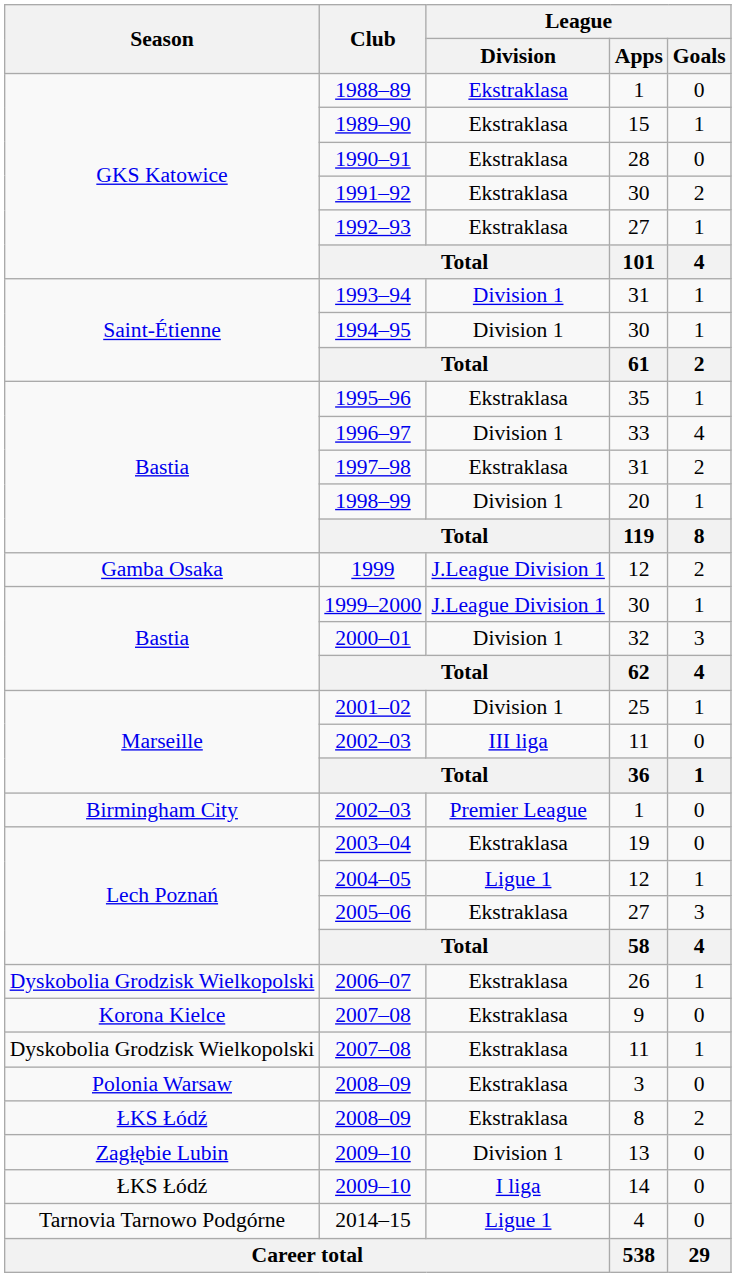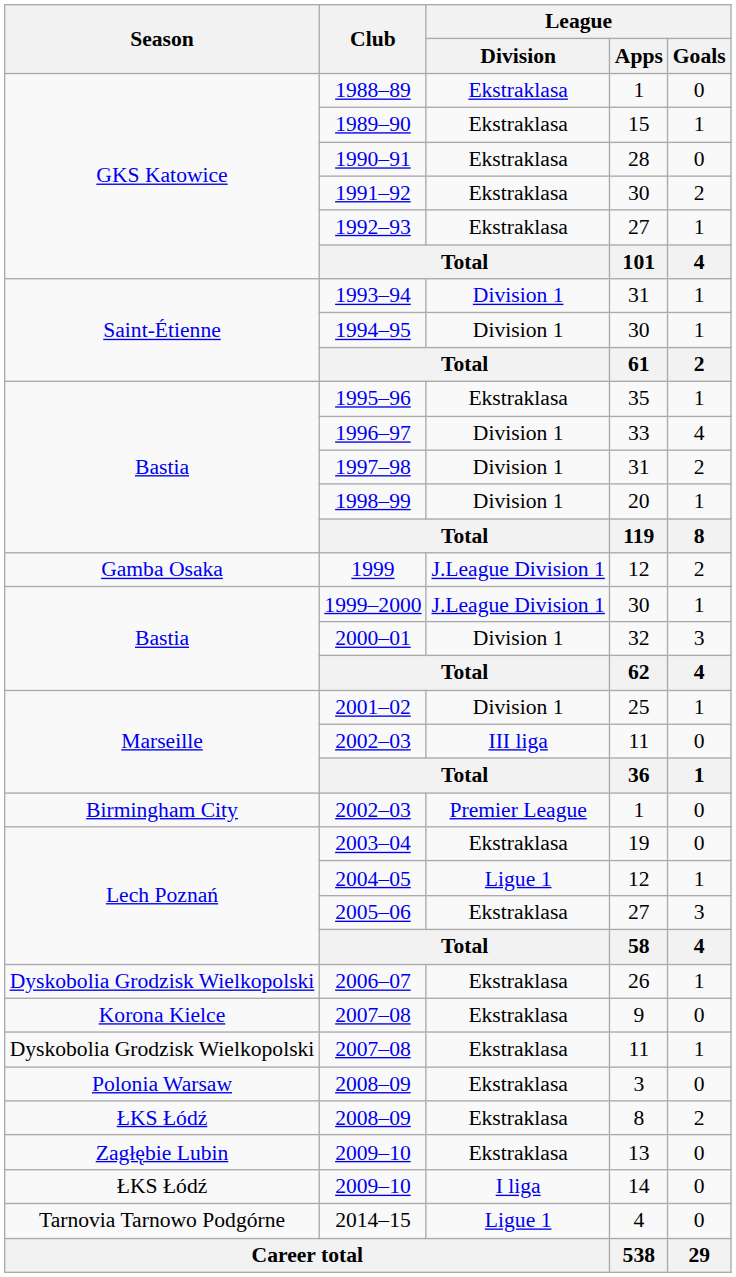1997–98 | League / Division: Ekstraklasa -> Division 1
2009–10 / 13 | League / Division: Division 1 -> Ekstraklasa
